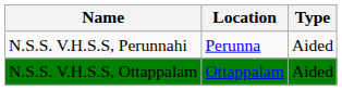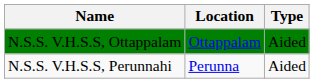rows swapped: N.S.S. V.H.S.S, Ottappalam <-> N.S.S. V.H.S.S, Perunnahi
